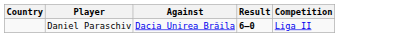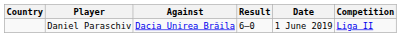+ column: Date | 1 June 2019
Daniel Paraschiv | Result: bold -> normal
